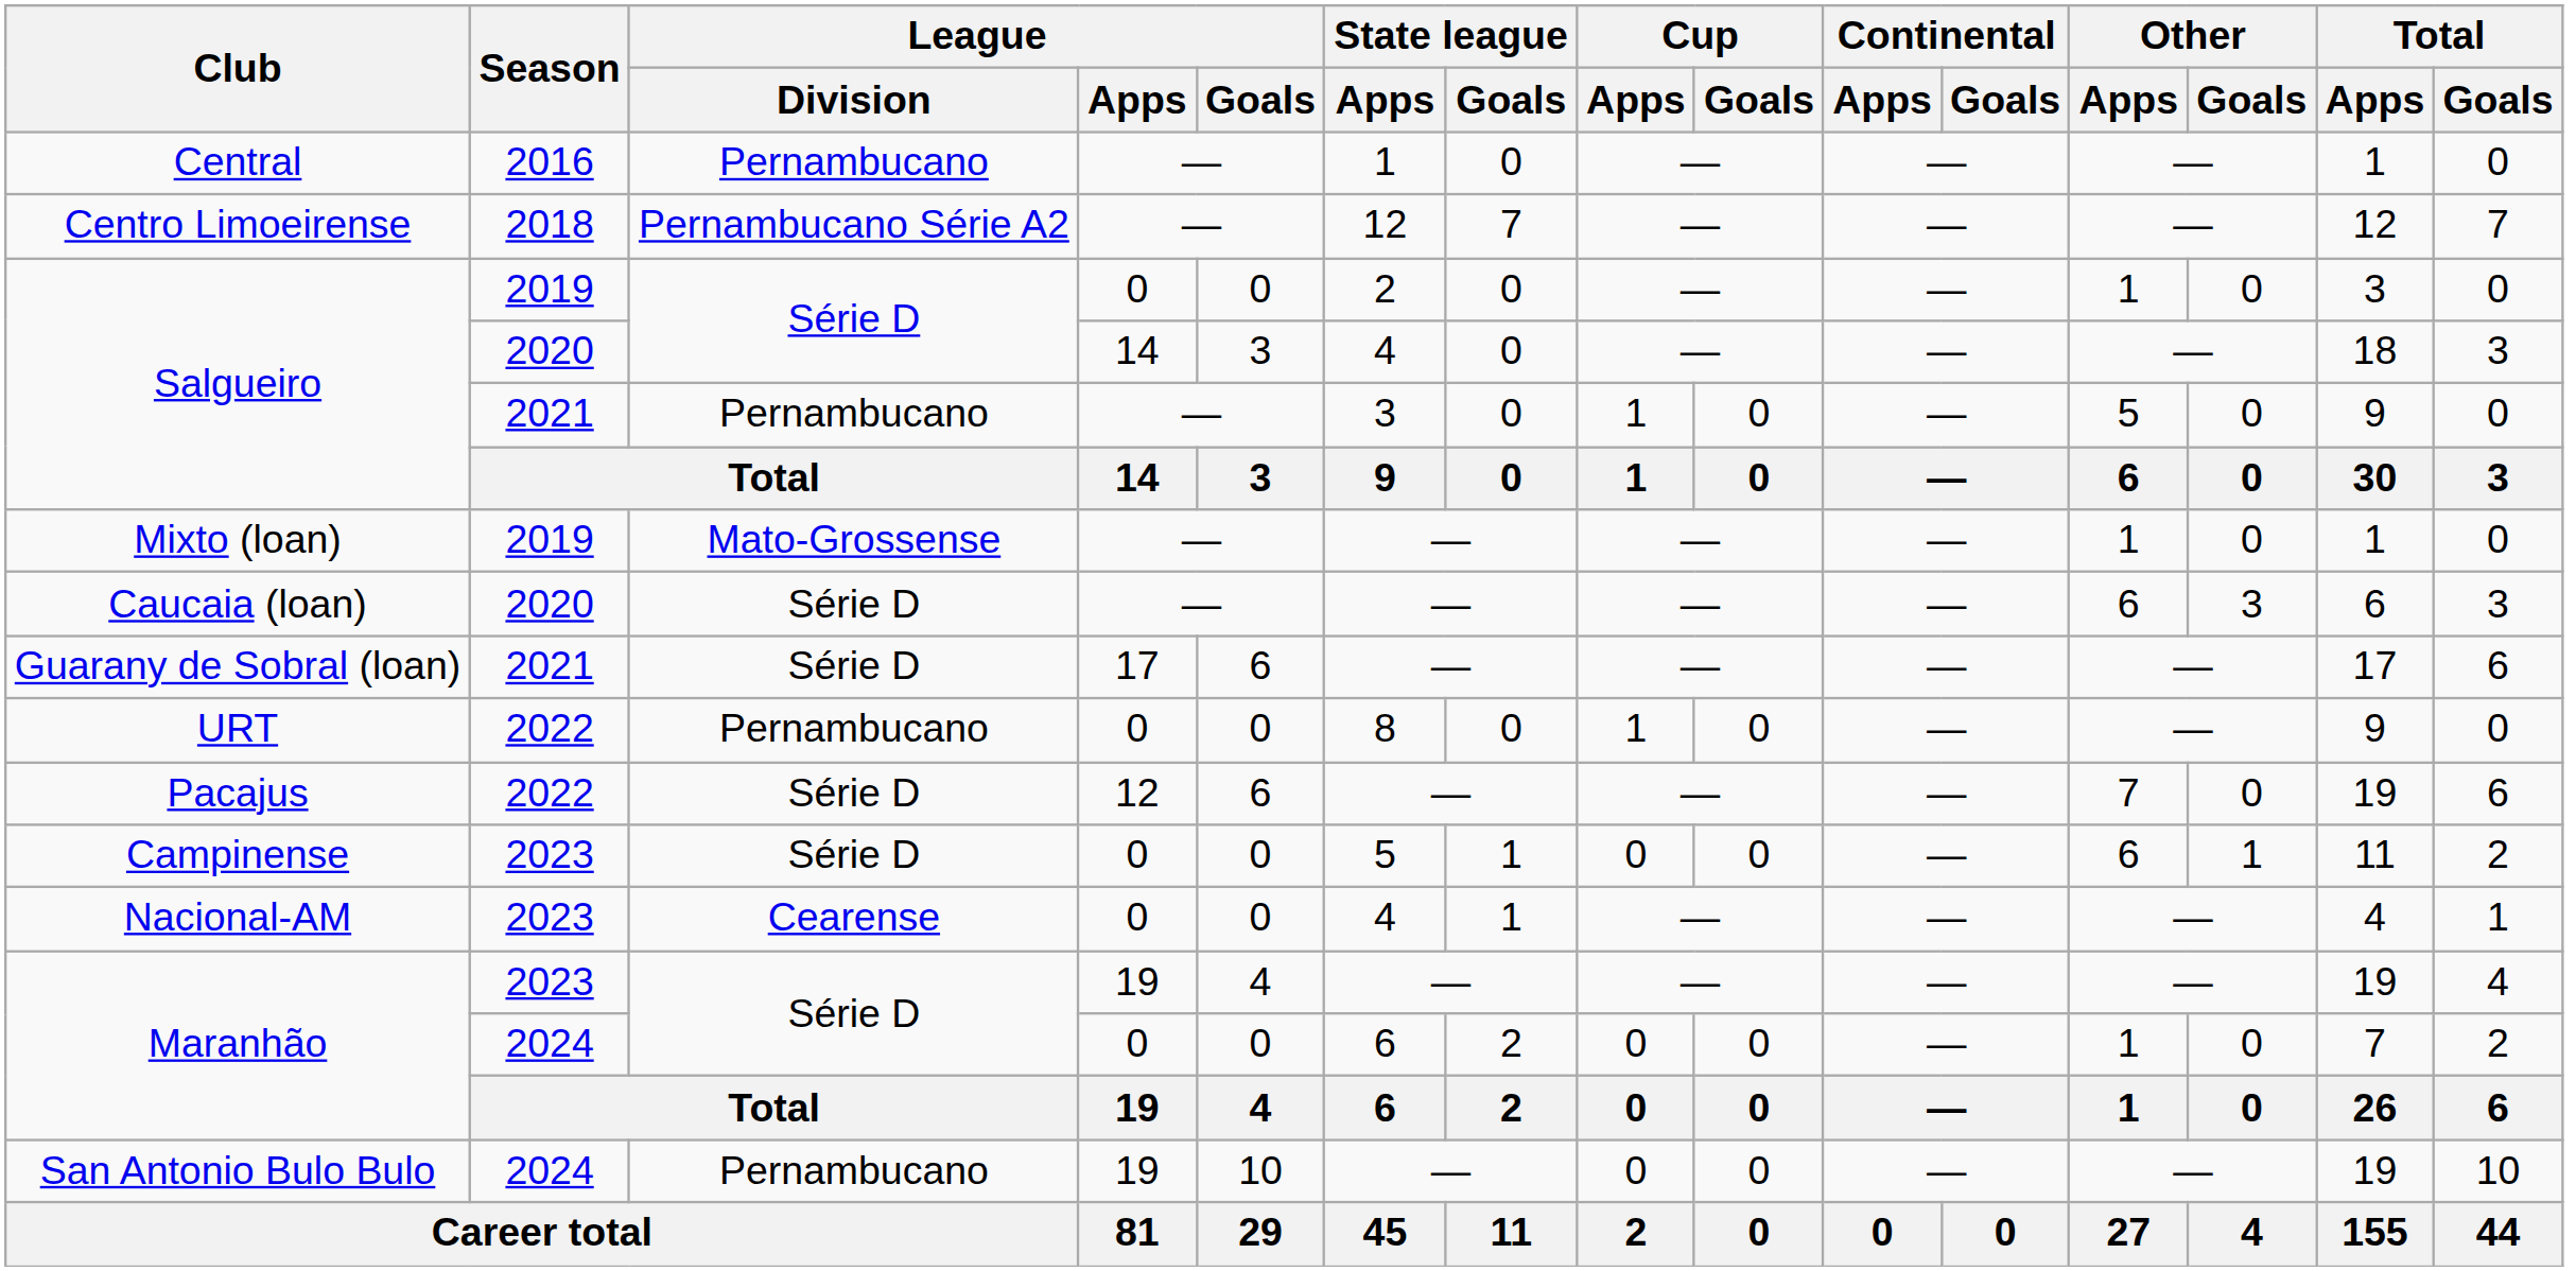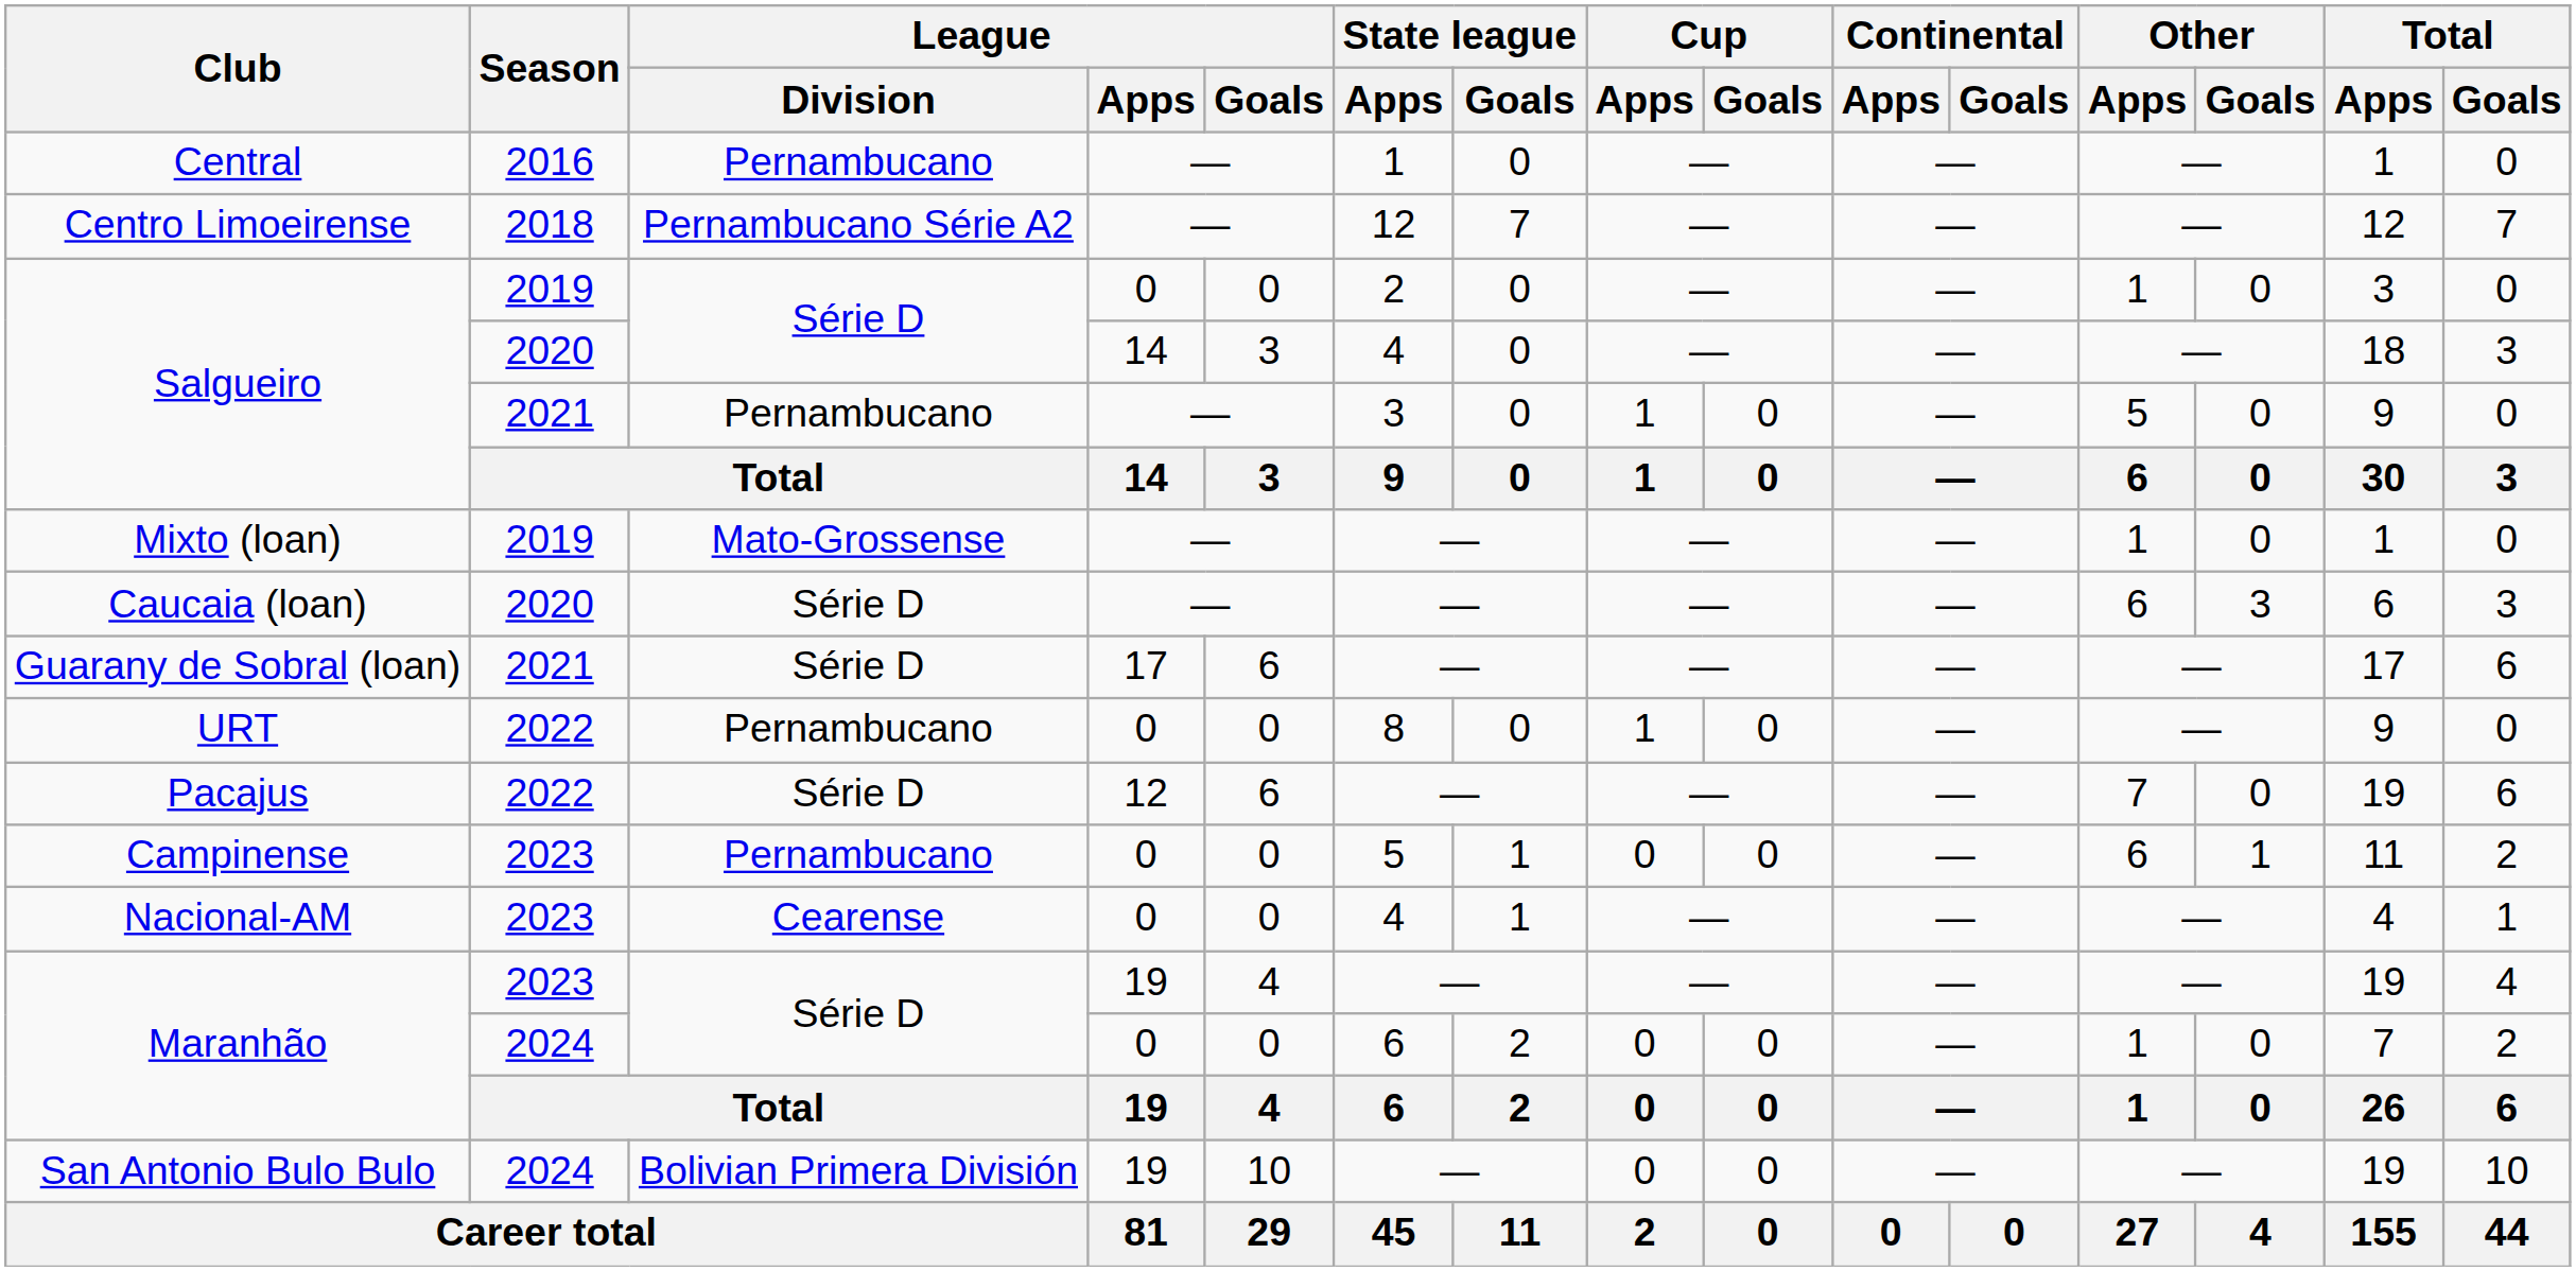Campinense | League / Division: Série D -> Pernambucano
San Antonio Bulo Bulo | League / Division: Pernambucano -> Bolivian Primera División
